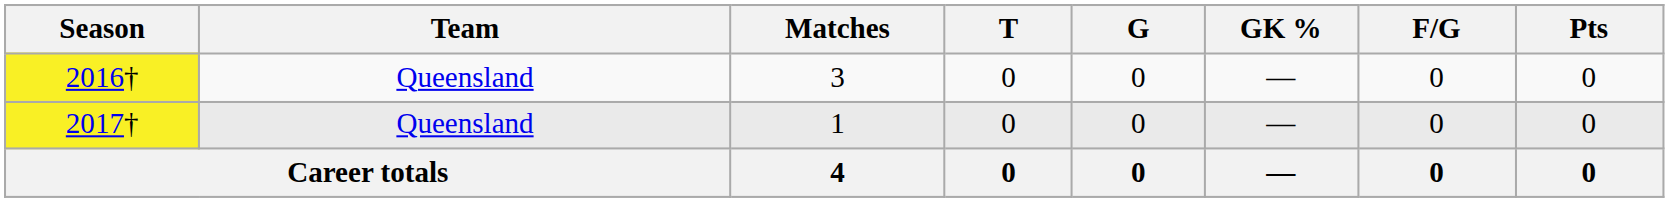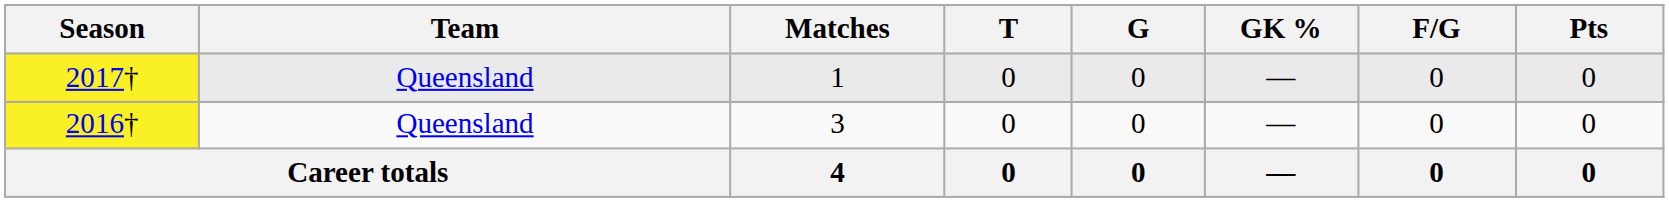rows swapped: 2016† <-> 2017†
